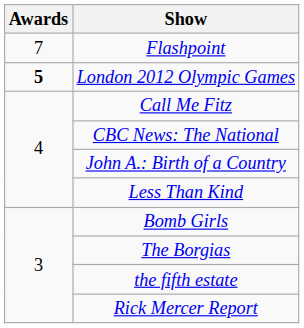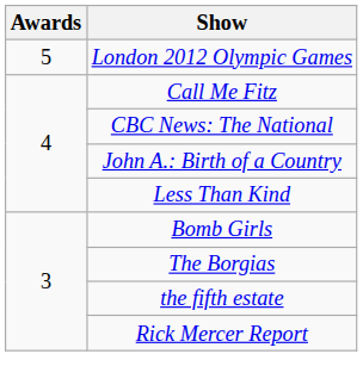- row: 7 | Flashpoint
London 2012 Olympic Games | Awards: bold -> normal
